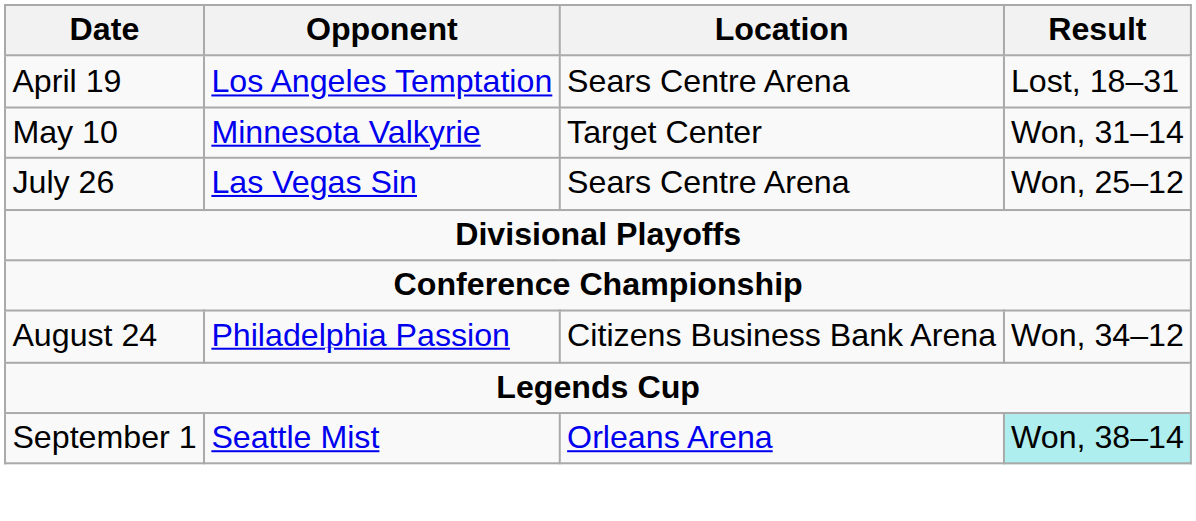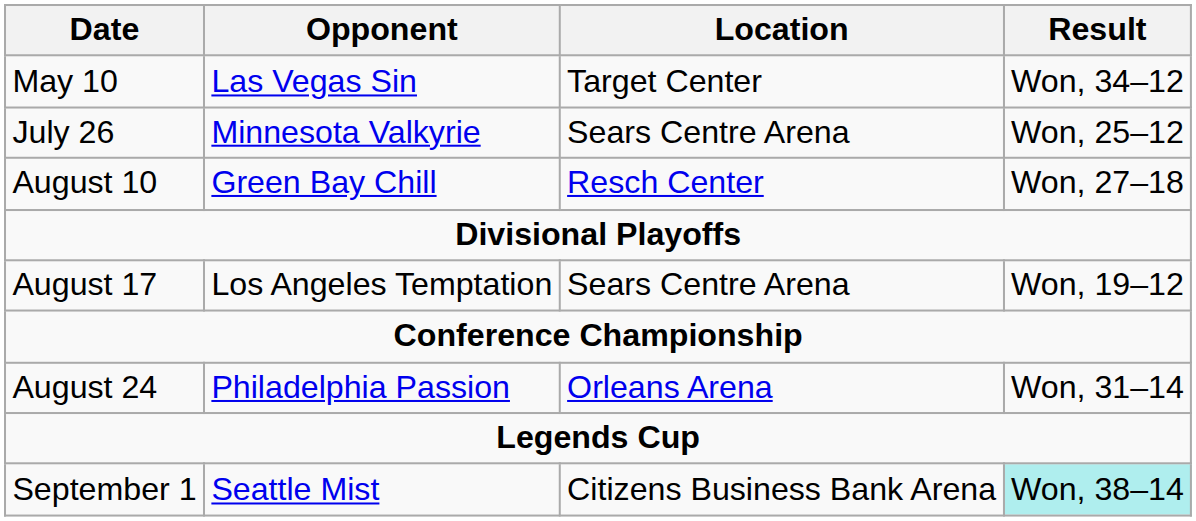- row: April 19 | Los Angeles Temptation | Sears Centre Arena | Lost, 18–31
May 10 | Opponent: Minnesota Valkyrie -> Las Vegas Sin
May 10 | Result: Won, 31–14 -> Won, 34–12
July 26 | Opponent: Las Vegas Sin -> Minnesota Valkyrie
+ row: August 10 | Green Bay Chill | Resch Center | Won, 27–18
+ row: August 17 | Los Angeles Temptation | Sears Centre Arena | Won, 19–12
August 24 | Location: Citizens Business Bank Arena -> Orleans Arena
August 24 | Result: Won, 34–12 -> Won, 31–14
September 1 | Location: Orleans Arena -> Citizens Business Bank Arena
